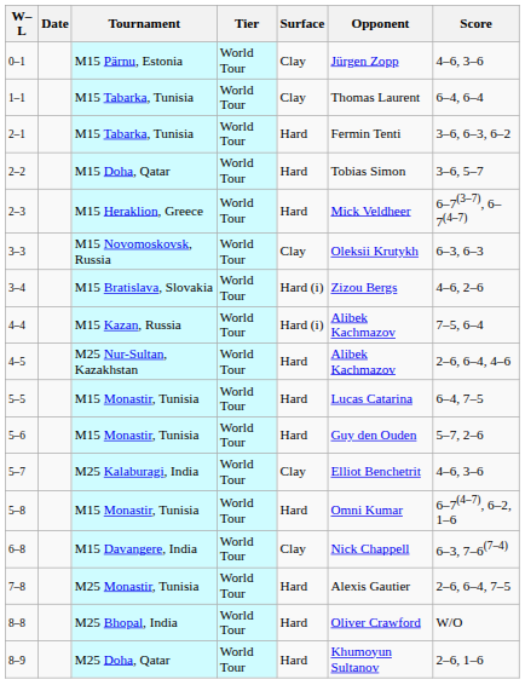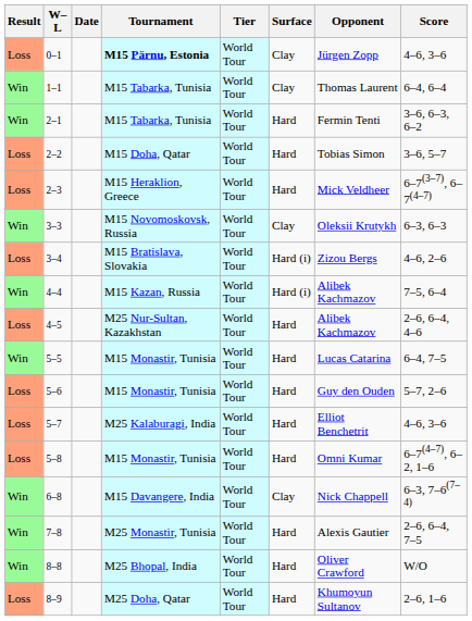+ column: Result | Loss | Win | Win | Loss | Loss | Win | Loss | Win | Loss | Win | Loss | Loss | Loss | Win | Win | Win | Loss
0–1 | Tournament: normal -> bold
5–7 | Surface: Clay -> Hard
